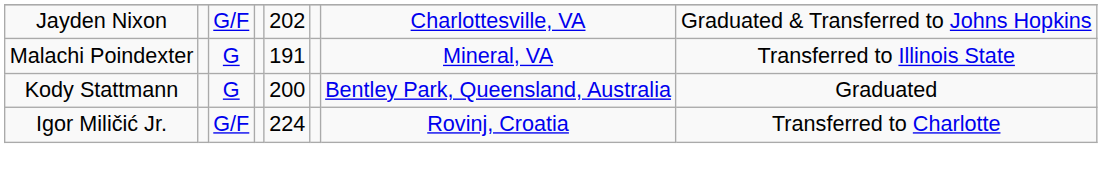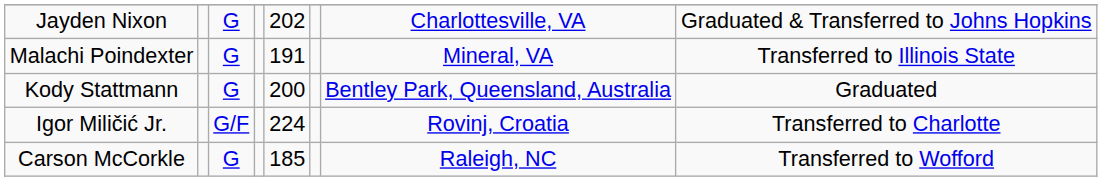Jayden Nixon | column 3: G/F -> G
+ row: Carson McCorkle | G | 185 | Raleigh, NC | Transferred to Wofford
